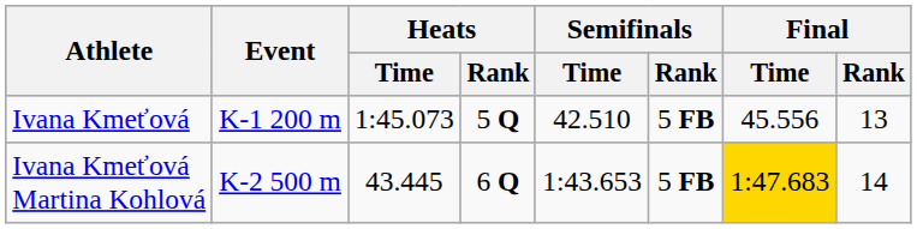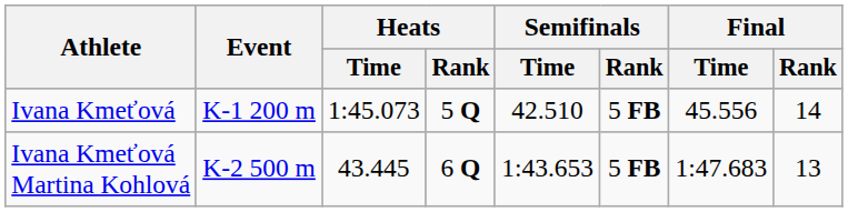Ivana Kmeťová | Final / Rank: 13 -> 14
Ivana Kmeťová Martina Kohlová | Final / Time: gold background -> no background
Ivana Kmeťová Martina Kohlová | Final / Rank: 14 -> 13
